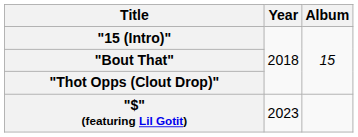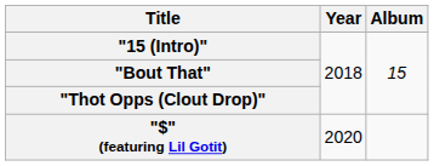"$" (featuring Lil Gotit) | Year: 2023 -> 2020
